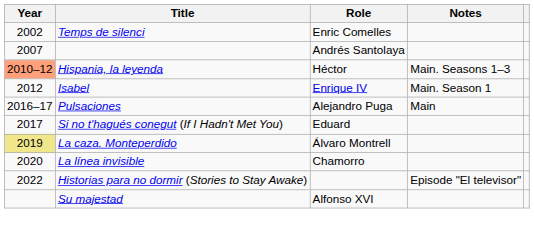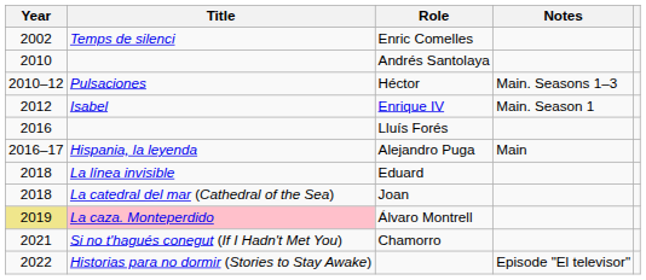Andrés Santolaya | Year: 2007 -> 2010
Héctor | Year: lightsalmon background -> no background
Héctor | Title: Hispania, la leyenda -> Pulsaciones
+ row: 2016 | Lluís Forés
Alejandro Puga | Title: Pulsaciones -> Hispania, la leyenda
Eduard | Year: 2017 -> 2018
Eduard | Title: Si no t'hagués conegut (If I Hadn't Met You) -> La línea invisible
+ row: 2018 | La catedral del mar (Cathedral of the Sea) | Joan
Álvaro Montrell | Title: no background -> pink background
Chamorro | Year: 2020 -> 2021
Chamorro | Title: La línea invisible -> Si no t'hagués conegut (If I Hadn't Met You)
- row: Su majestad | Alfonso XVI
